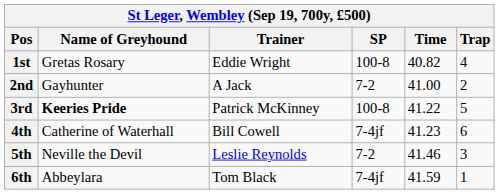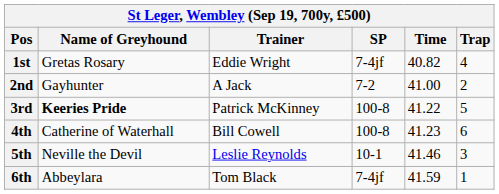1st | SP: 100-8 -> 7-4jf
4th | SP: 7-4jf -> 100-8
5th | SP: 7-2 -> 10-1
